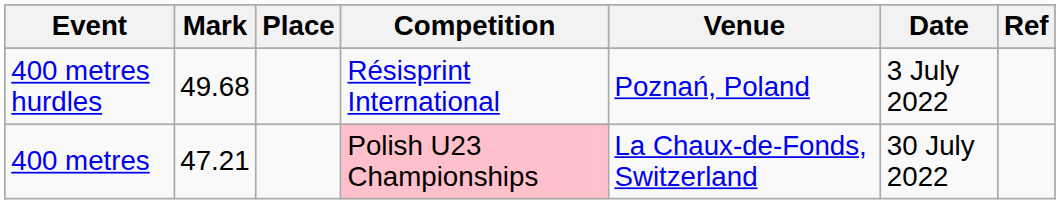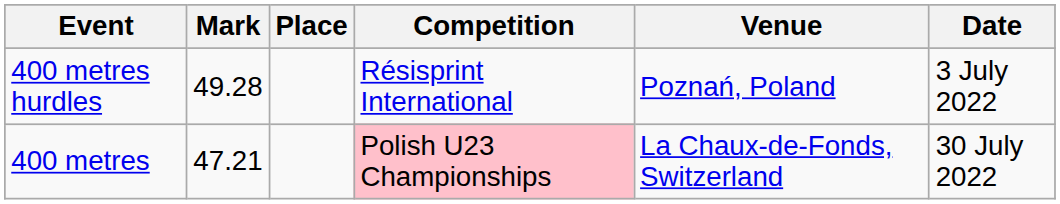- column: Ref
400 metres hurdles | Mark: 49.68 -> 49.28
